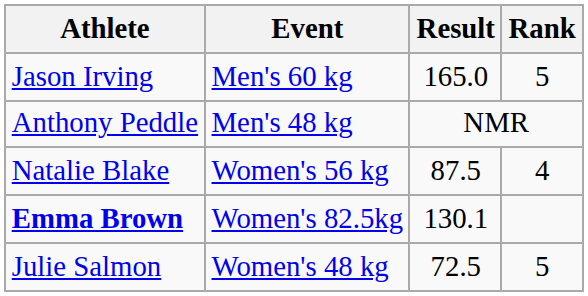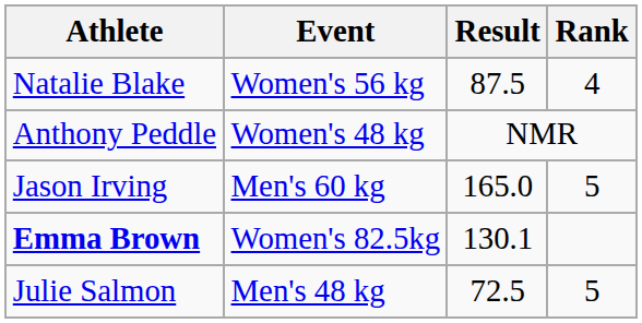rows swapped: Jason Irving <-> Natalie Blake
Anthony Peddle | Event: Men's 48 kg -> Women's 48 kg
Julie Salmon | Event: Women's 48 kg -> Men's 48 kg
